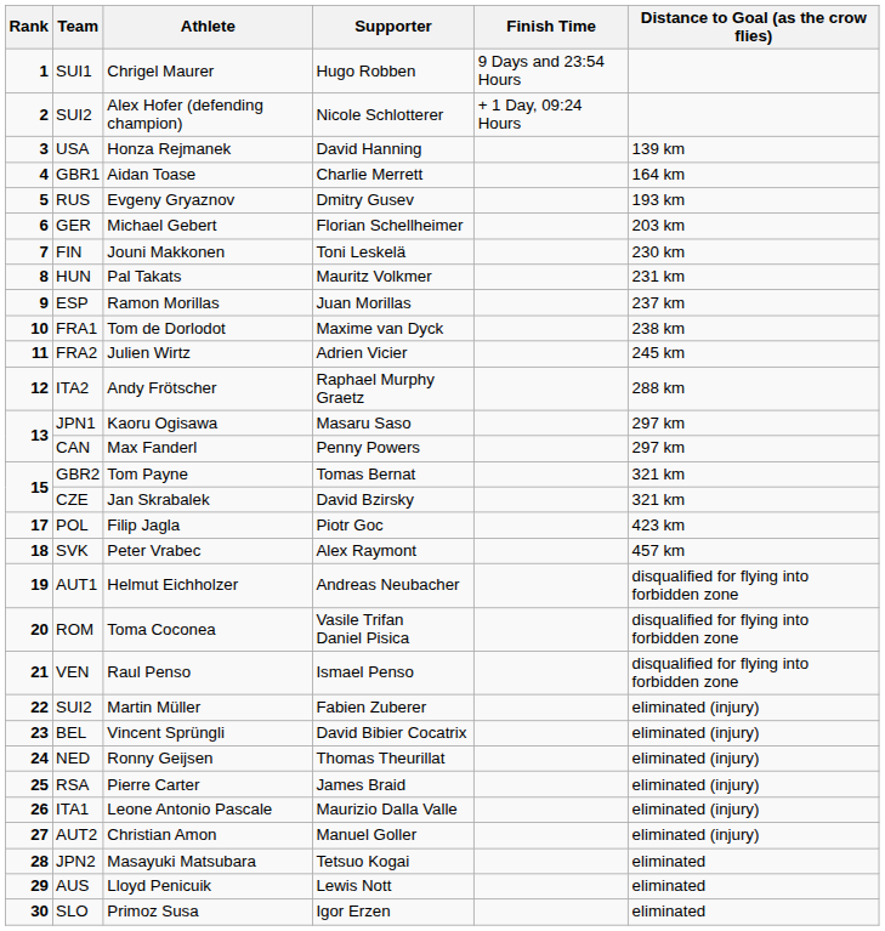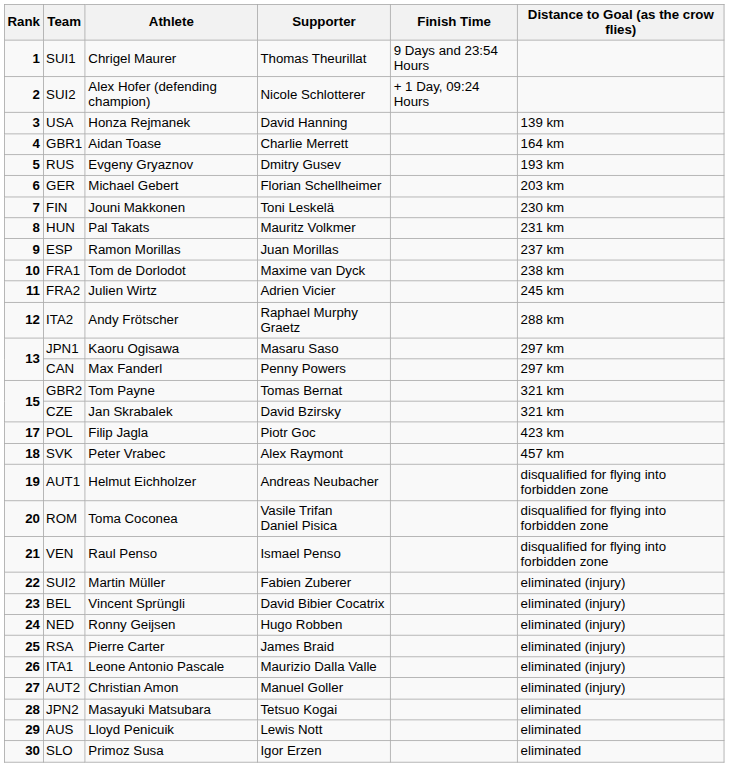Chrigel Maurer | Supporter: Hugo Robben -> Thomas Theurillat
Ronny Geijsen | Supporter: Thomas Theurillat -> Hugo Robben
